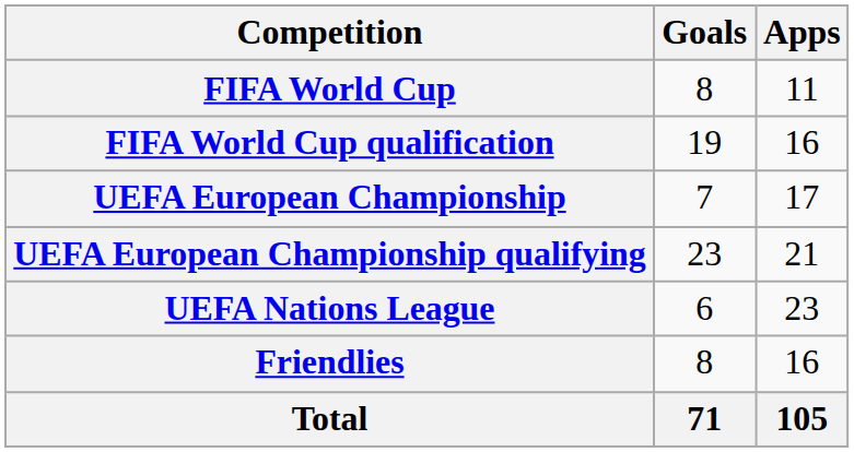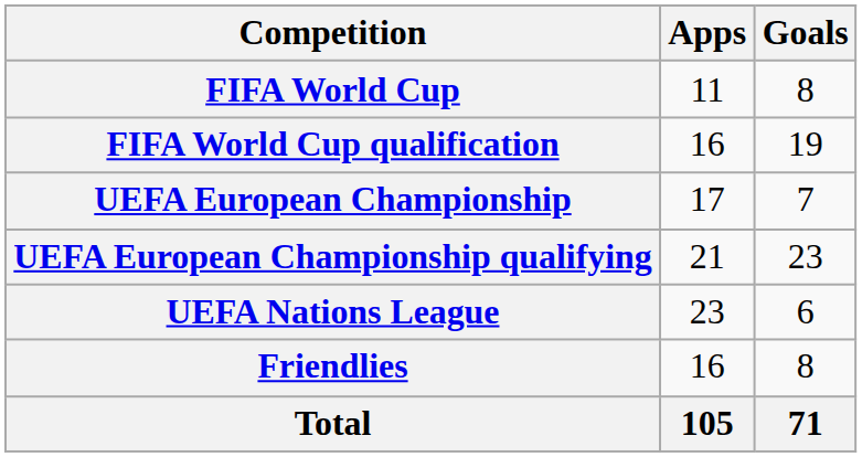columns swapped: Apps <-> Goals
